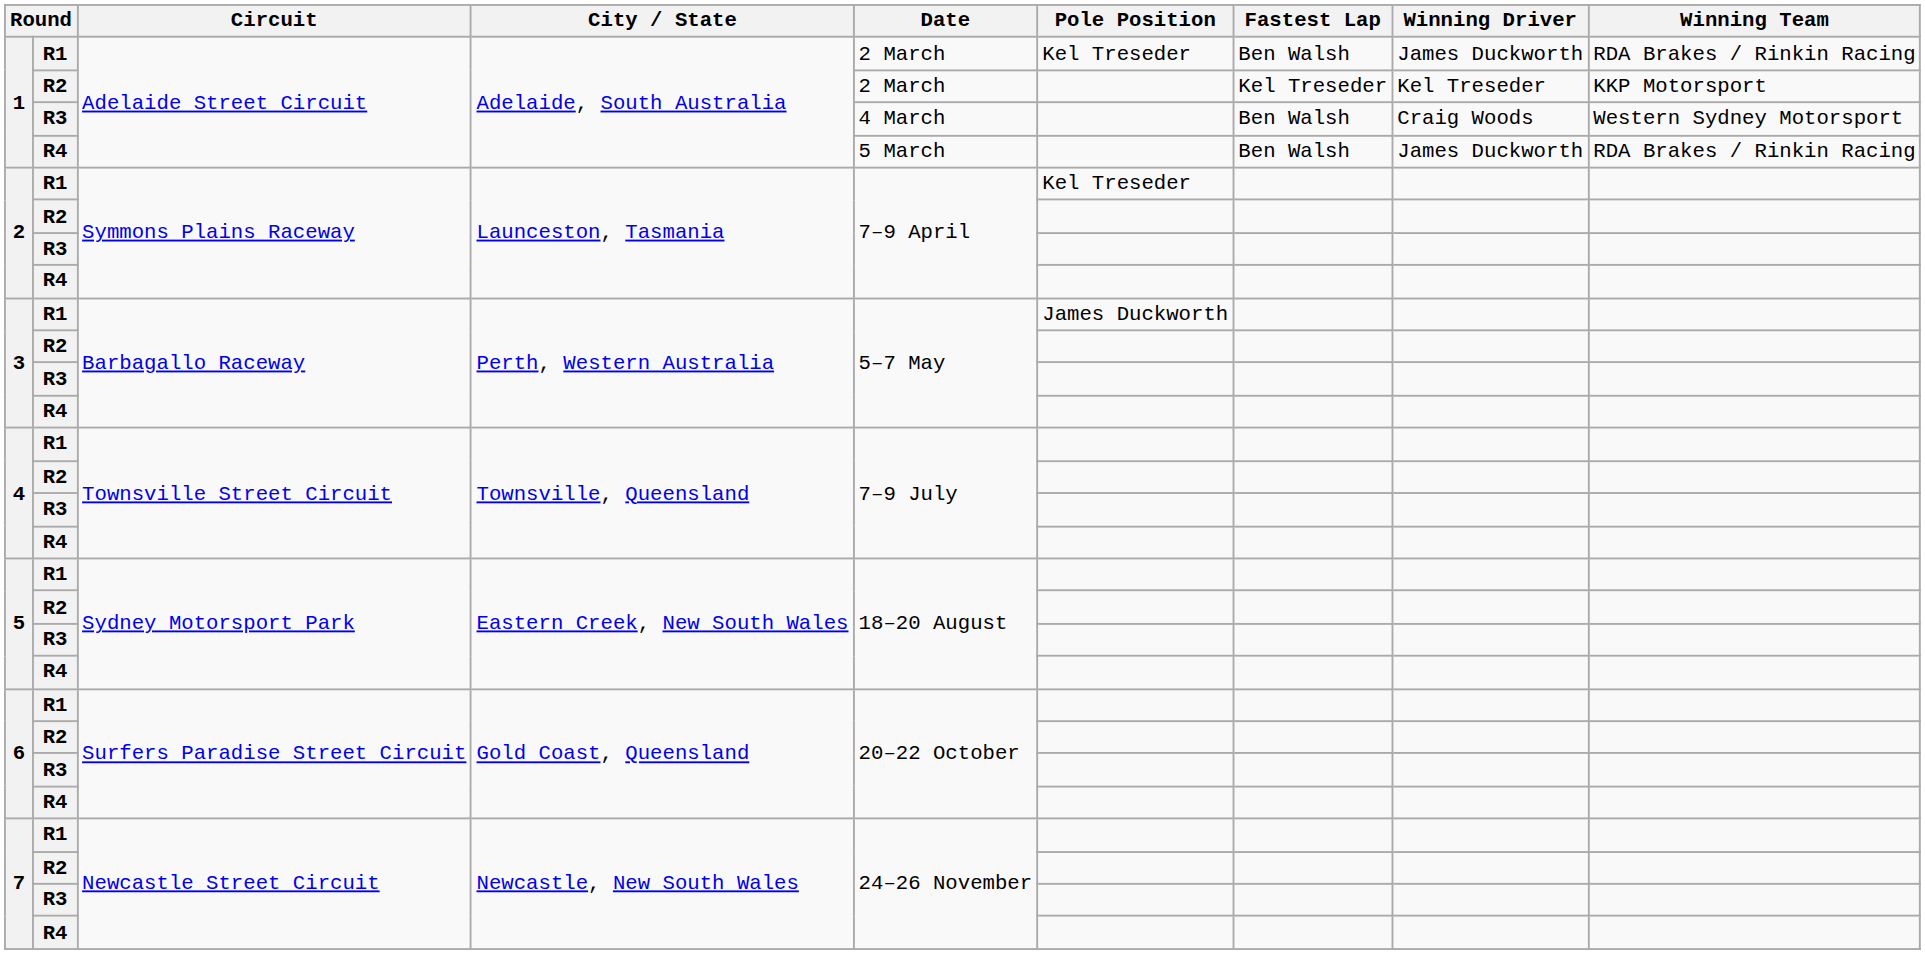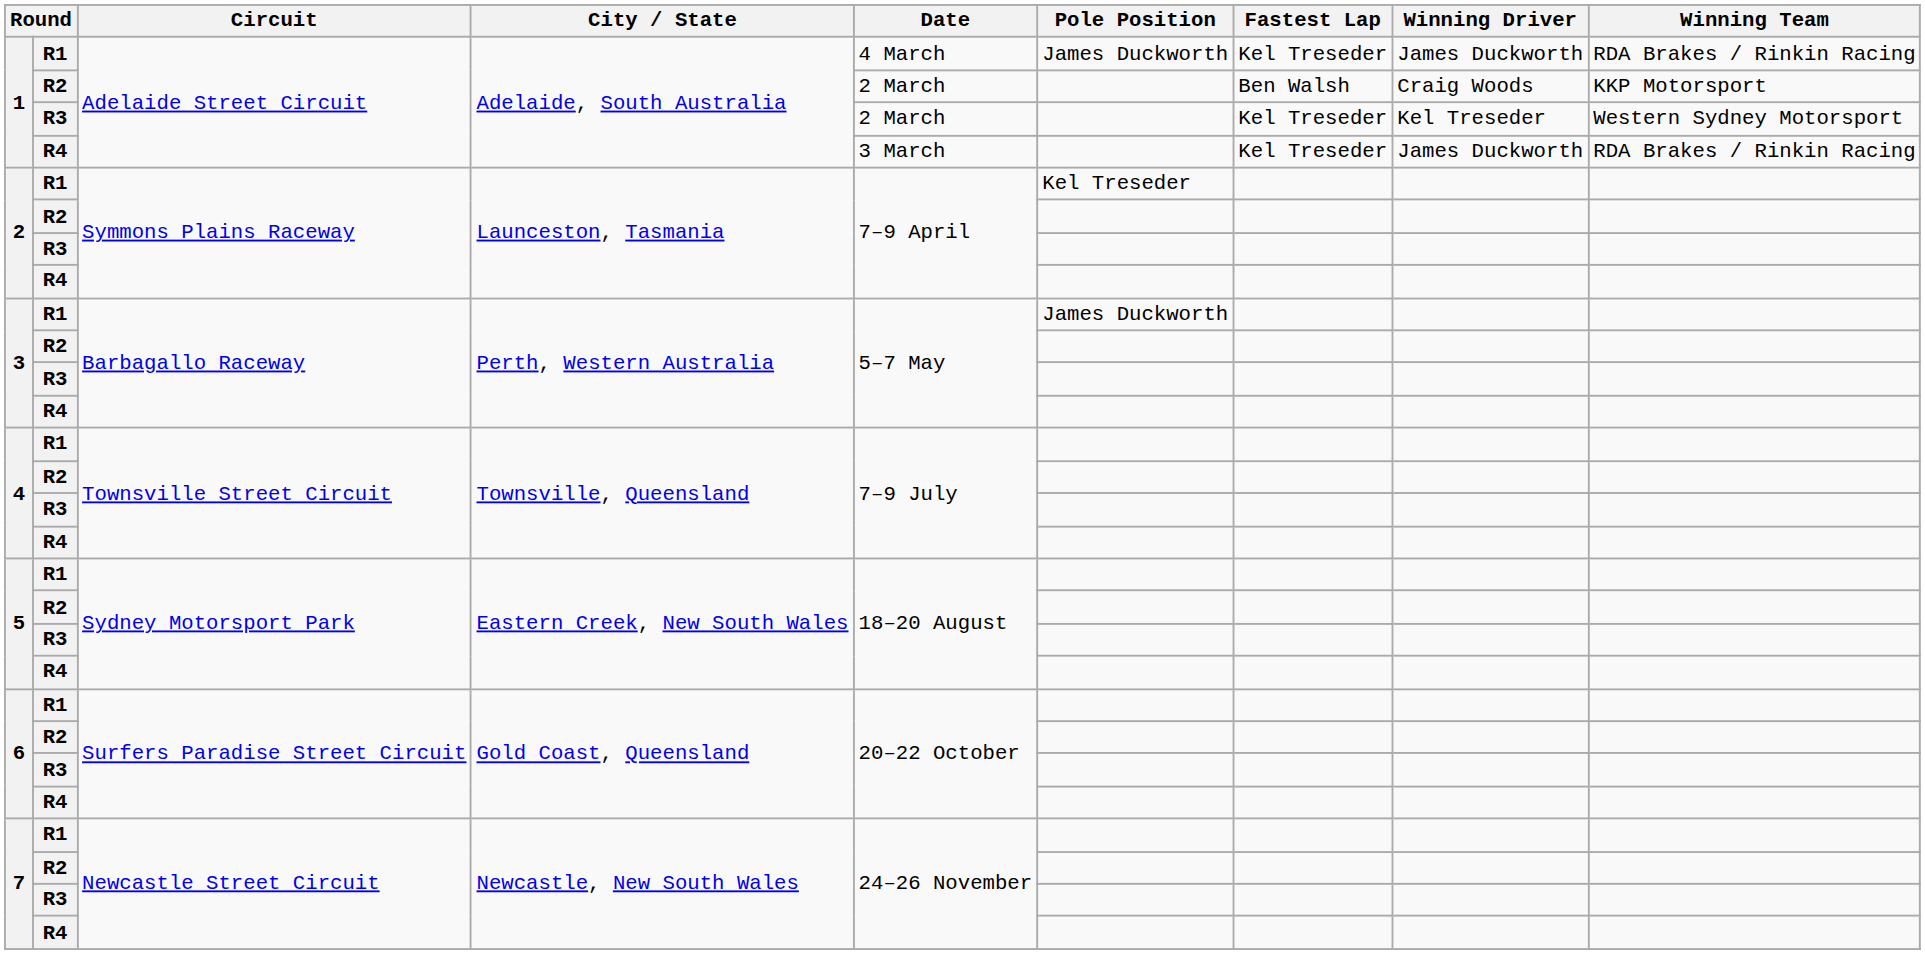1 / R1 | Date: 2 March -> 4 March
1 / R1 | Pole Position: Kel Treseder -> James Duckworth
1 / R1 | Fastest Lap: Ben Walsh -> Kel Treseder
1 / R2 | Fastest Lap: Kel Treseder -> Ben Walsh
1 / R2 | Winning Driver: Kel Treseder -> Craig Woods
1 / R3 | Date: 4 March -> 2 March
1 / R3 | Fastest Lap: Ben Walsh -> Kel Treseder
1 / R3 | Winning Driver: Craig Woods -> Kel Treseder
1 / R4 | Date: 5 March -> 3 March
1 / R4 | Fastest Lap: Ben Walsh -> Kel Treseder
